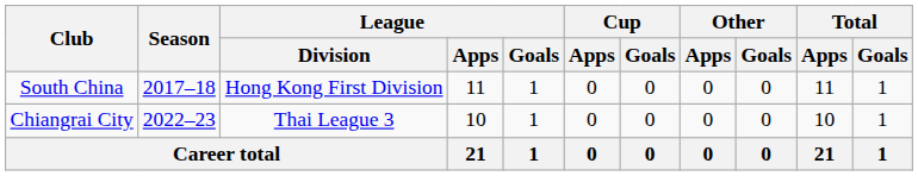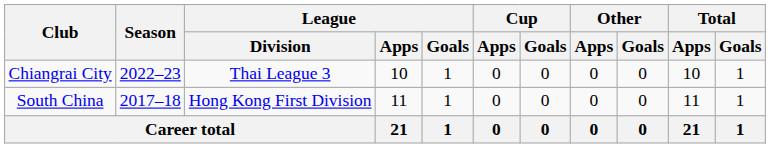rows swapped: South China <-> Chiangrai City
